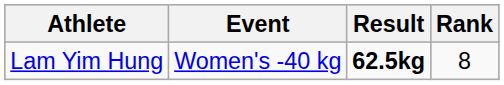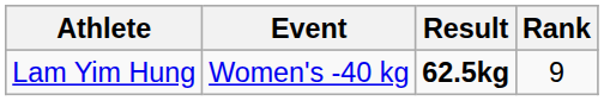Lam Yim Hung | Rank: 8 -> 9
